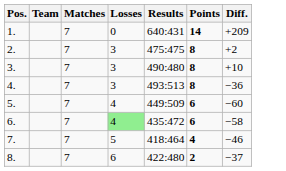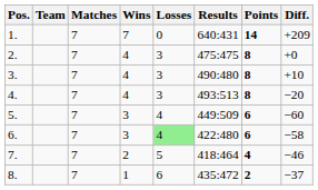+ column: Wins | 7 | 4 | 4 | 4 | 3 | 3 | 2 | 1
2. | Diff.: +2 -> +0
4. | Diff.: −36 -> −20
6. | Results: 435:472 -> 422:480
8. | Results: 422:480 -> 435:472
